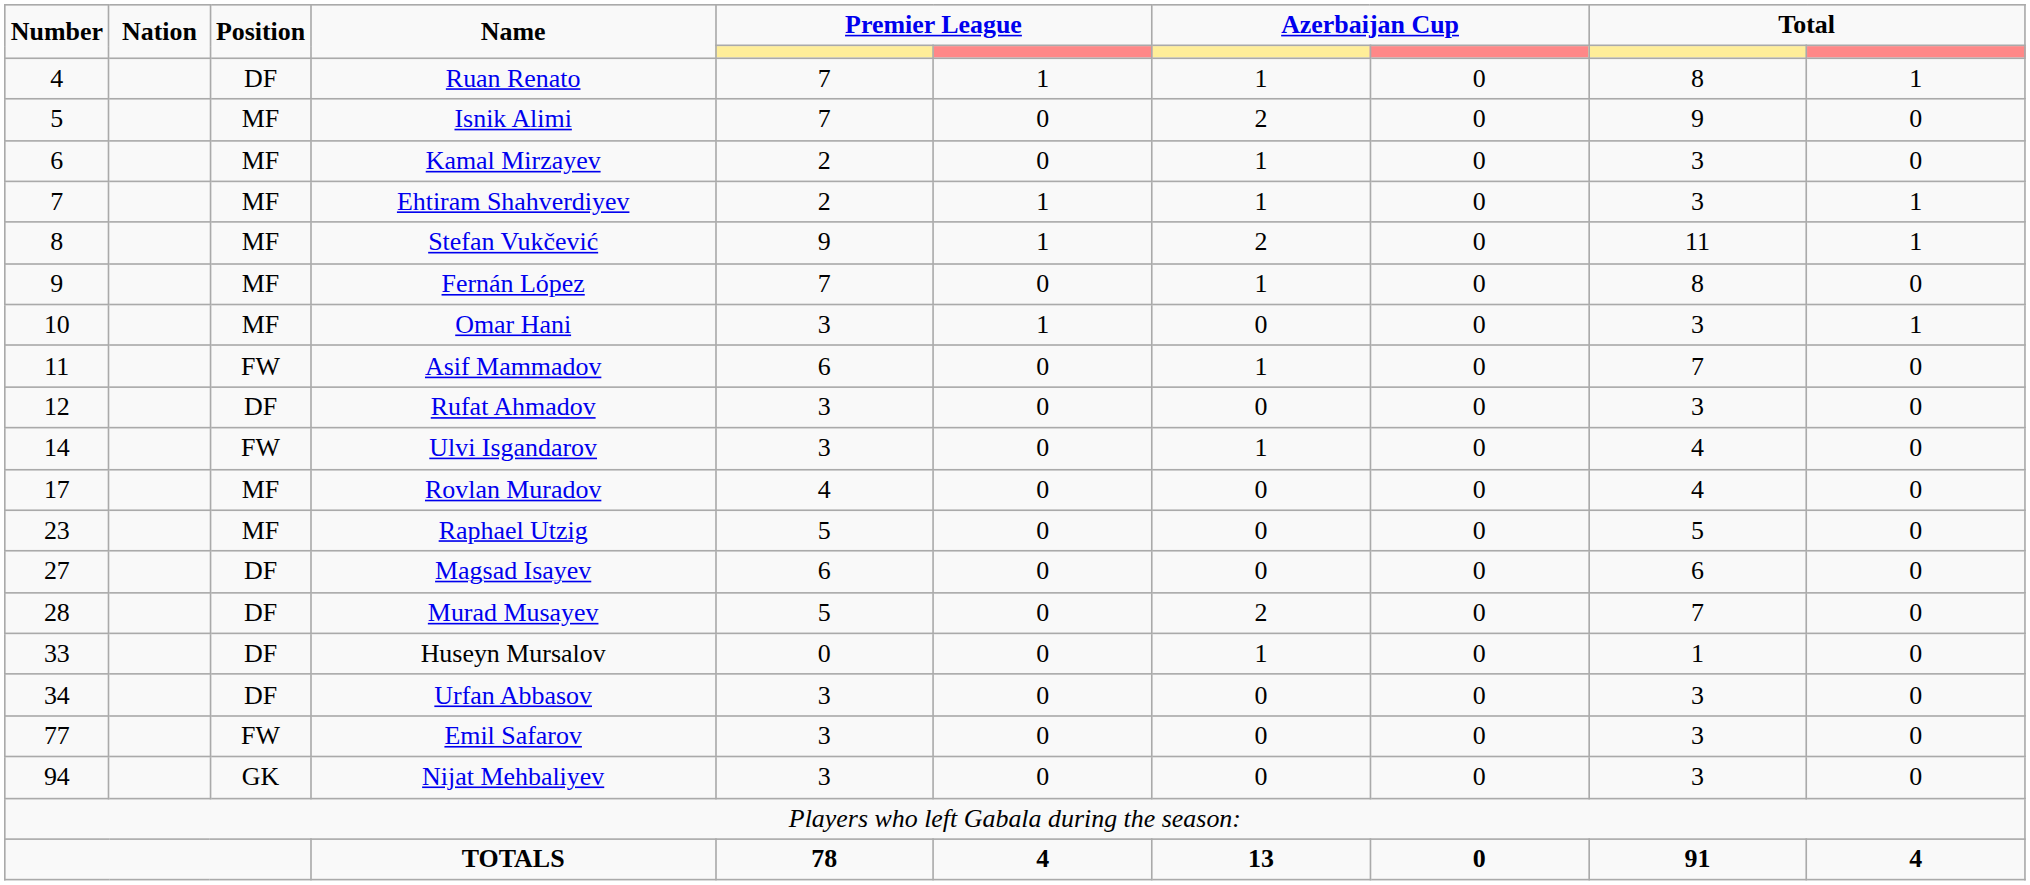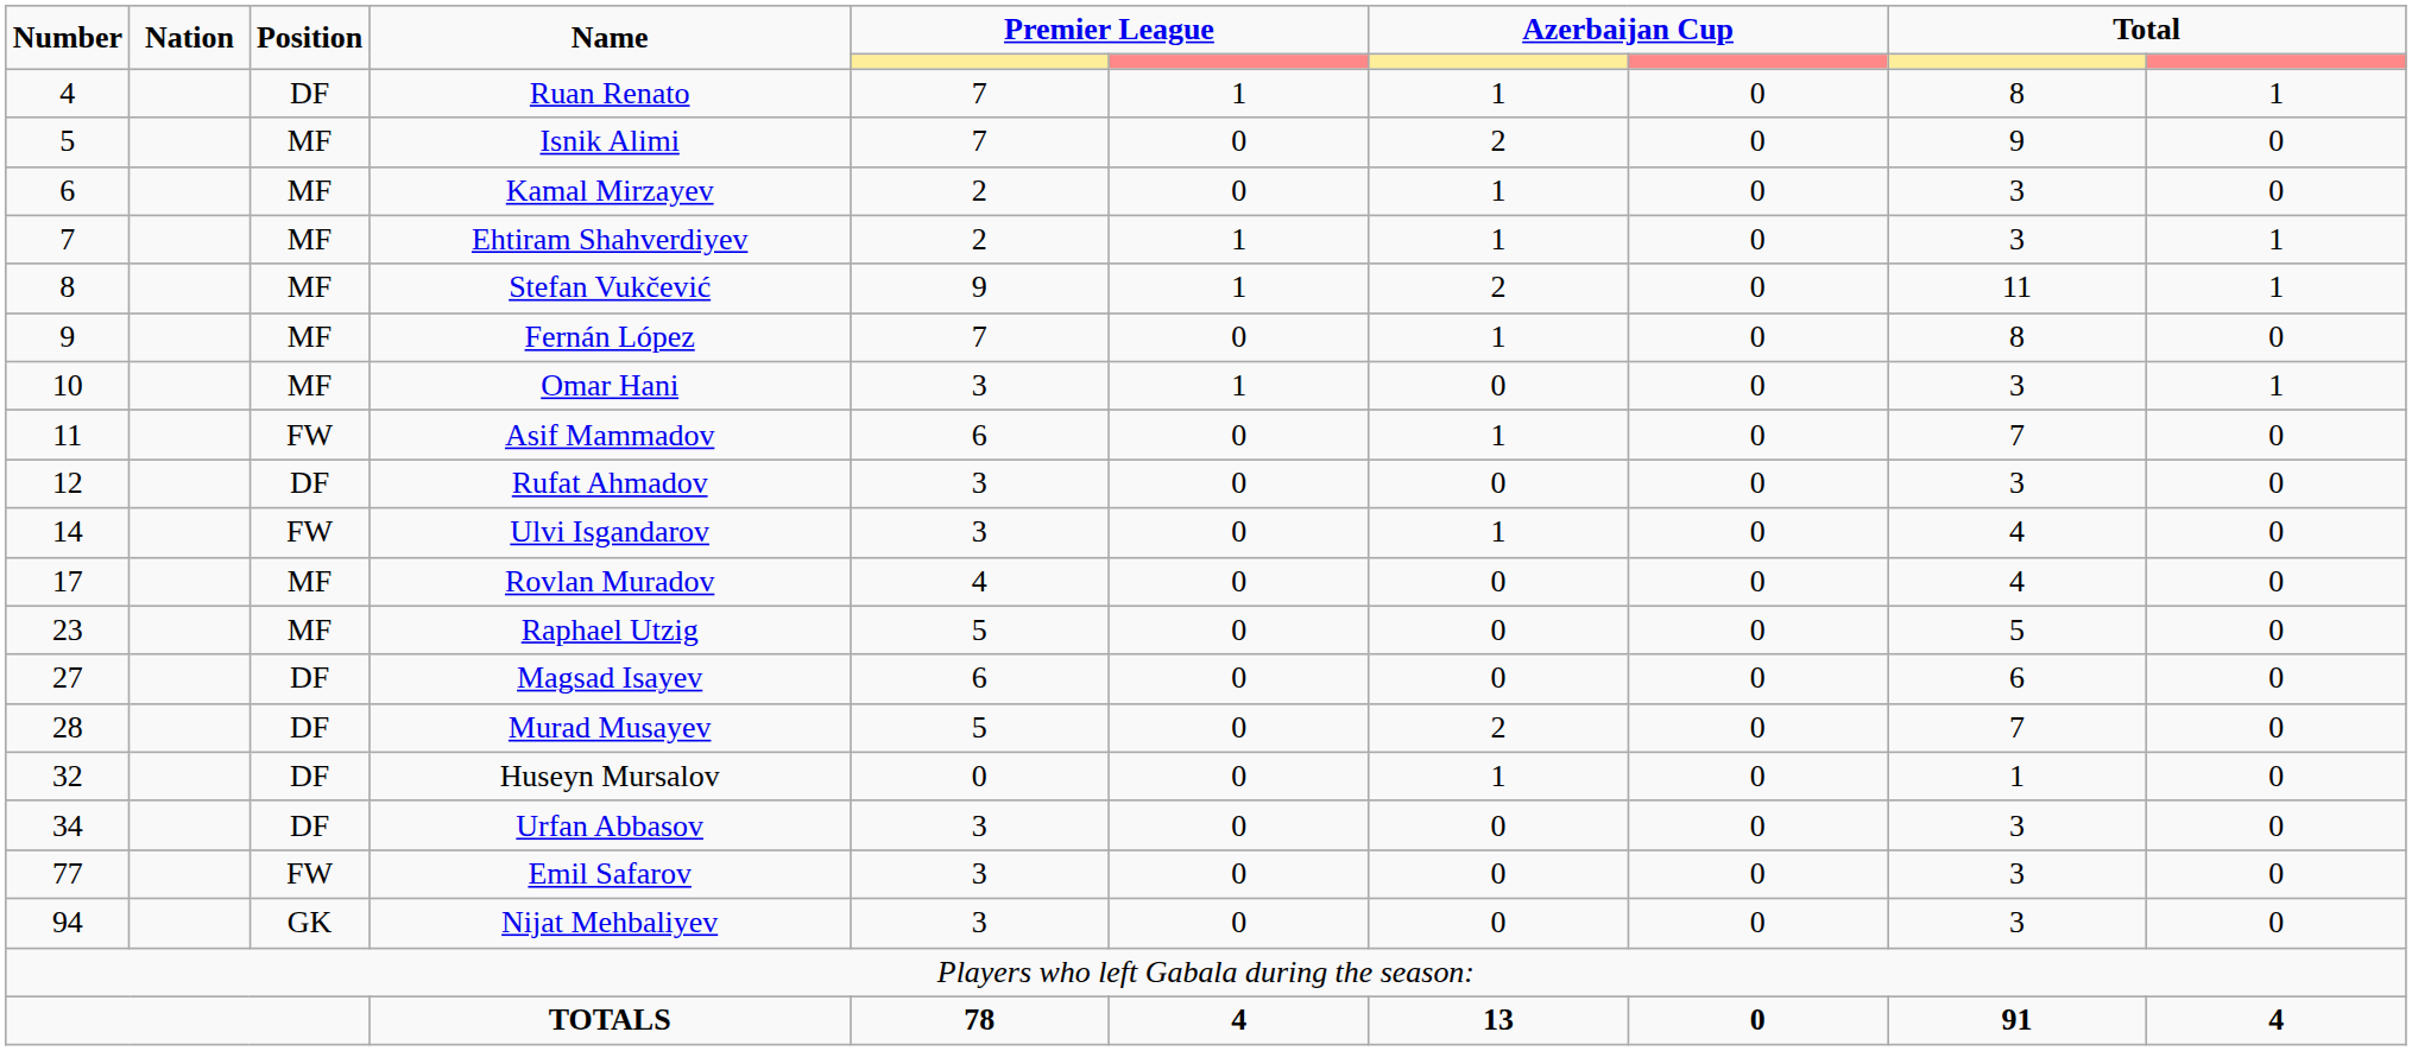Huseyn Mursalov | Number: 33 -> 32
